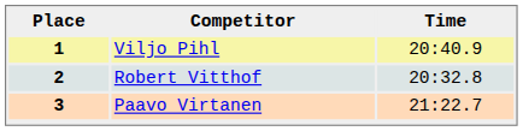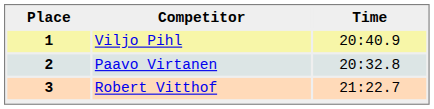2 | Competitor: Robert Vitthof -> Paavo Virtanen
3 | Competitor: Paavo Virtanen -> Robert Vitthof
